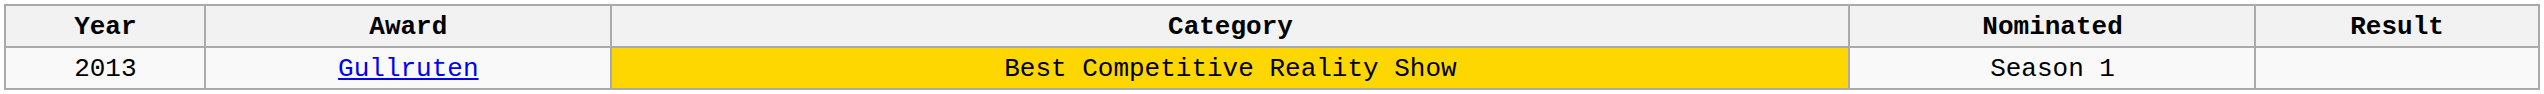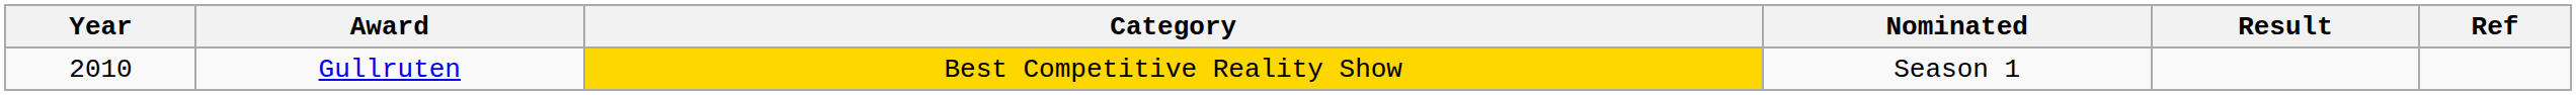+ column: Ref
Gullruten | Year: 2013 -> 2010
